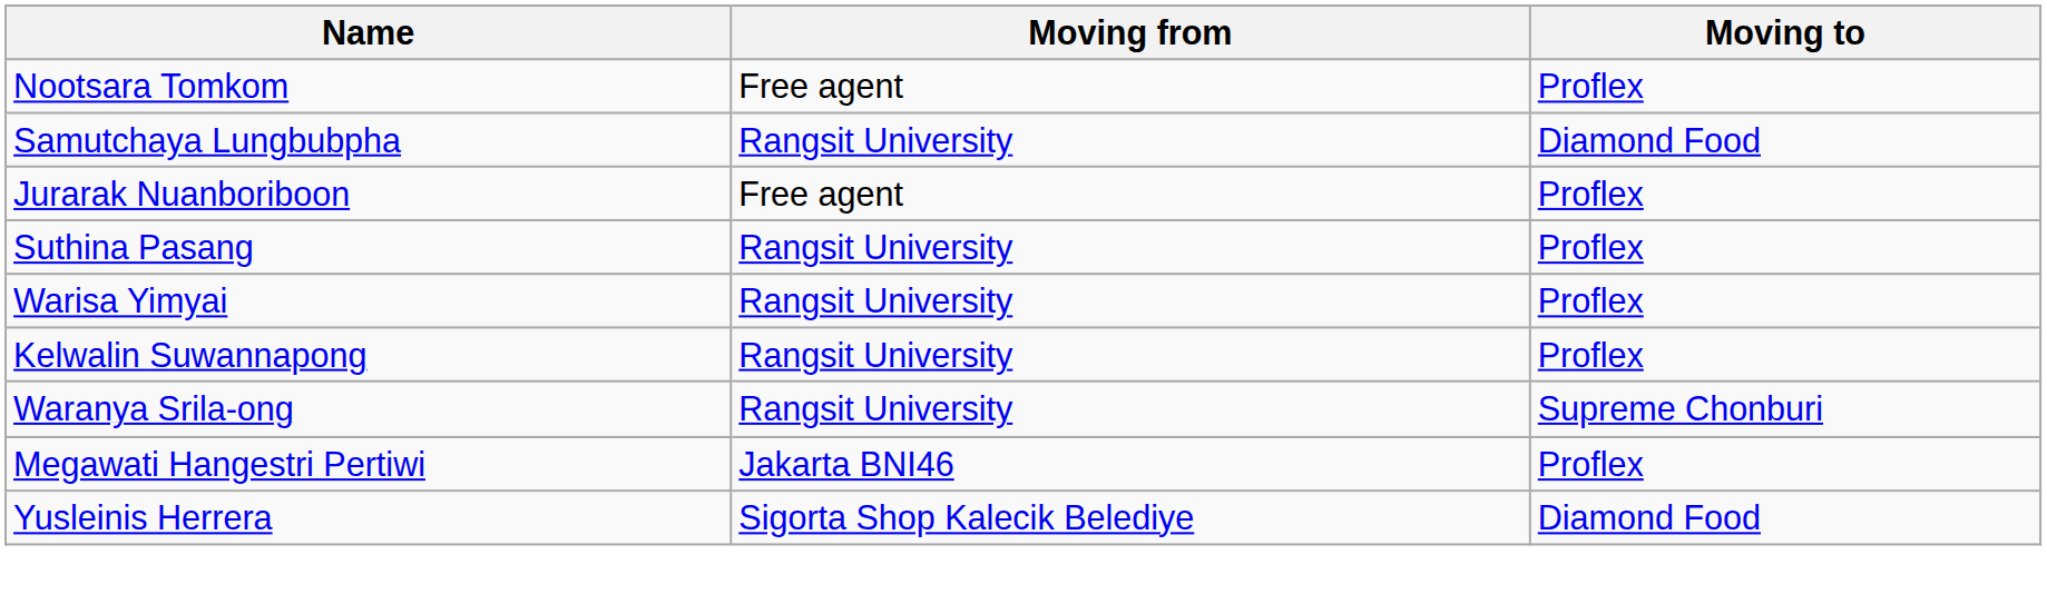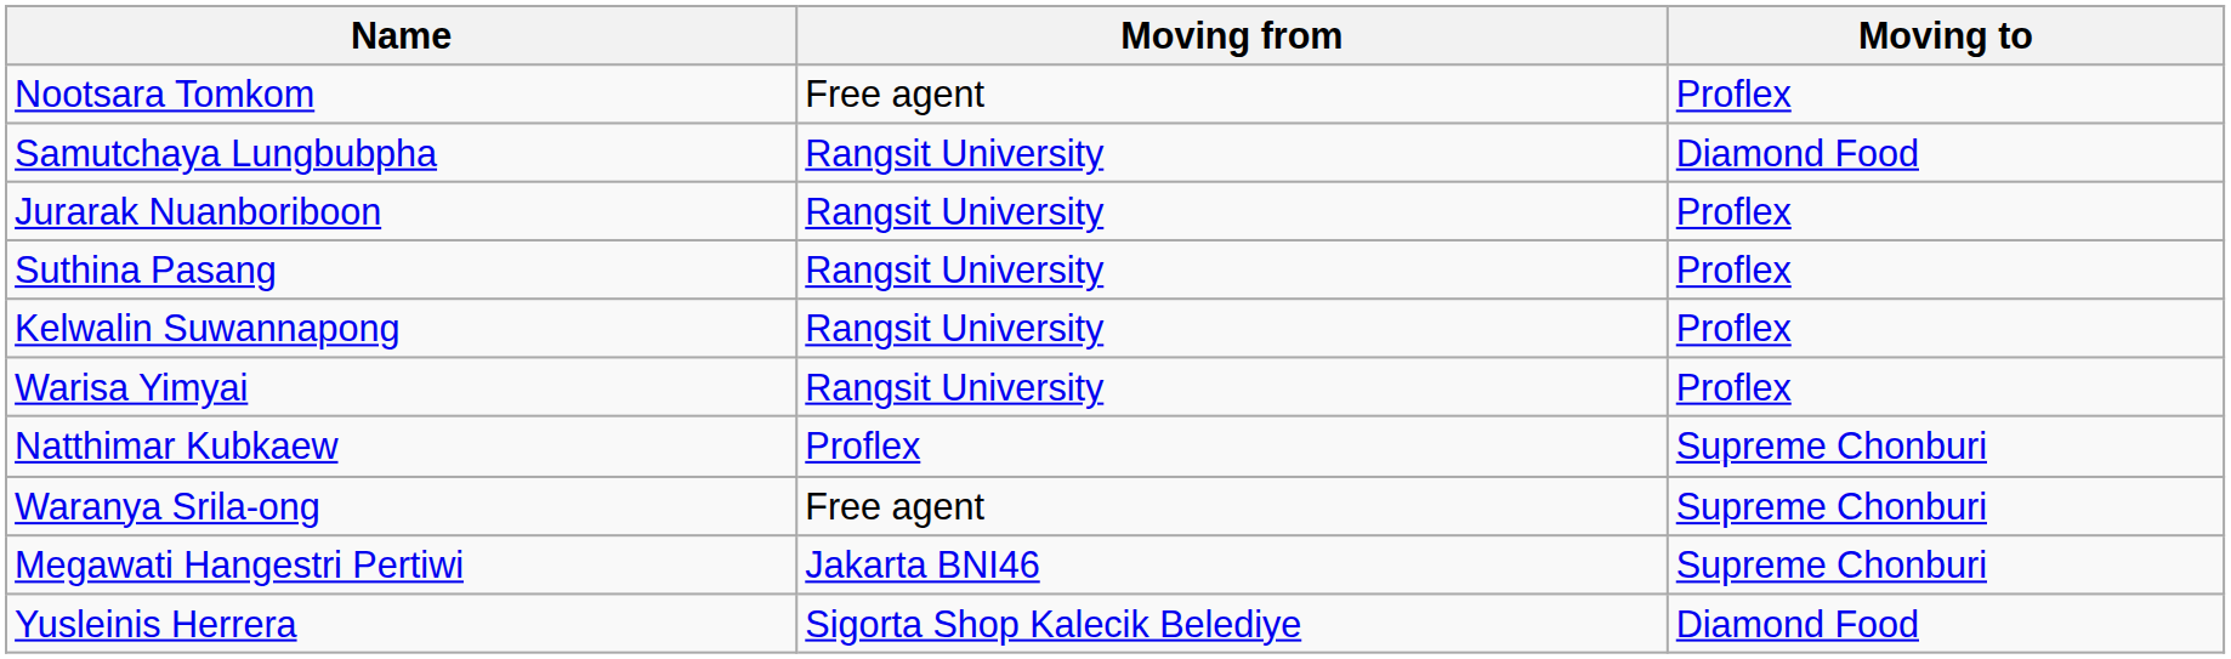Jurarak Nuanboriboon | Moving from: Free agent -> Rangsit University
rows swapped: Warisa Yimyai <-> Kelwalin Suwannapong
+ row: Natthimar Kubkaew | Proflex | Supreme Chonburi
Waranya Srila-ong | Moving from: Rangsit University -> Free agent
Megawati Hangestri Pertiwi | Moving to: Proflex -> Supreme Chonburi
